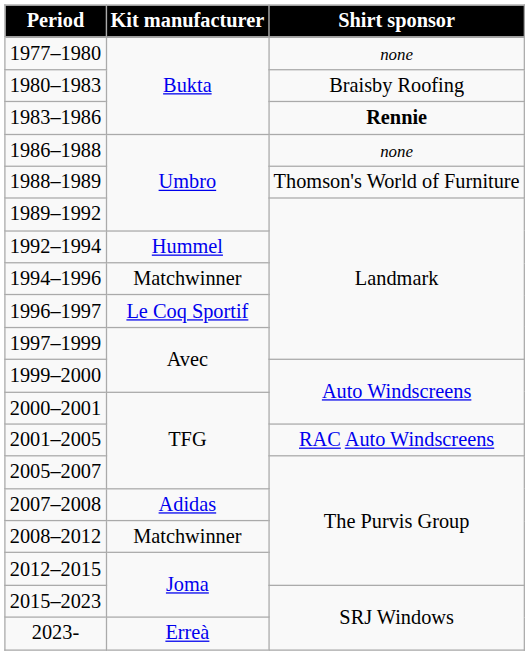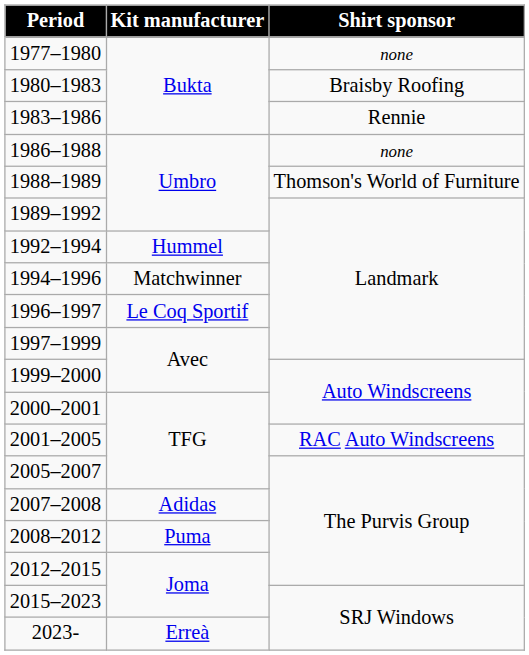1983–1986 | Shirt sponsor: bold -> normal
2008–2012 | Kit manufacturer: Matchwinner -> Puma
